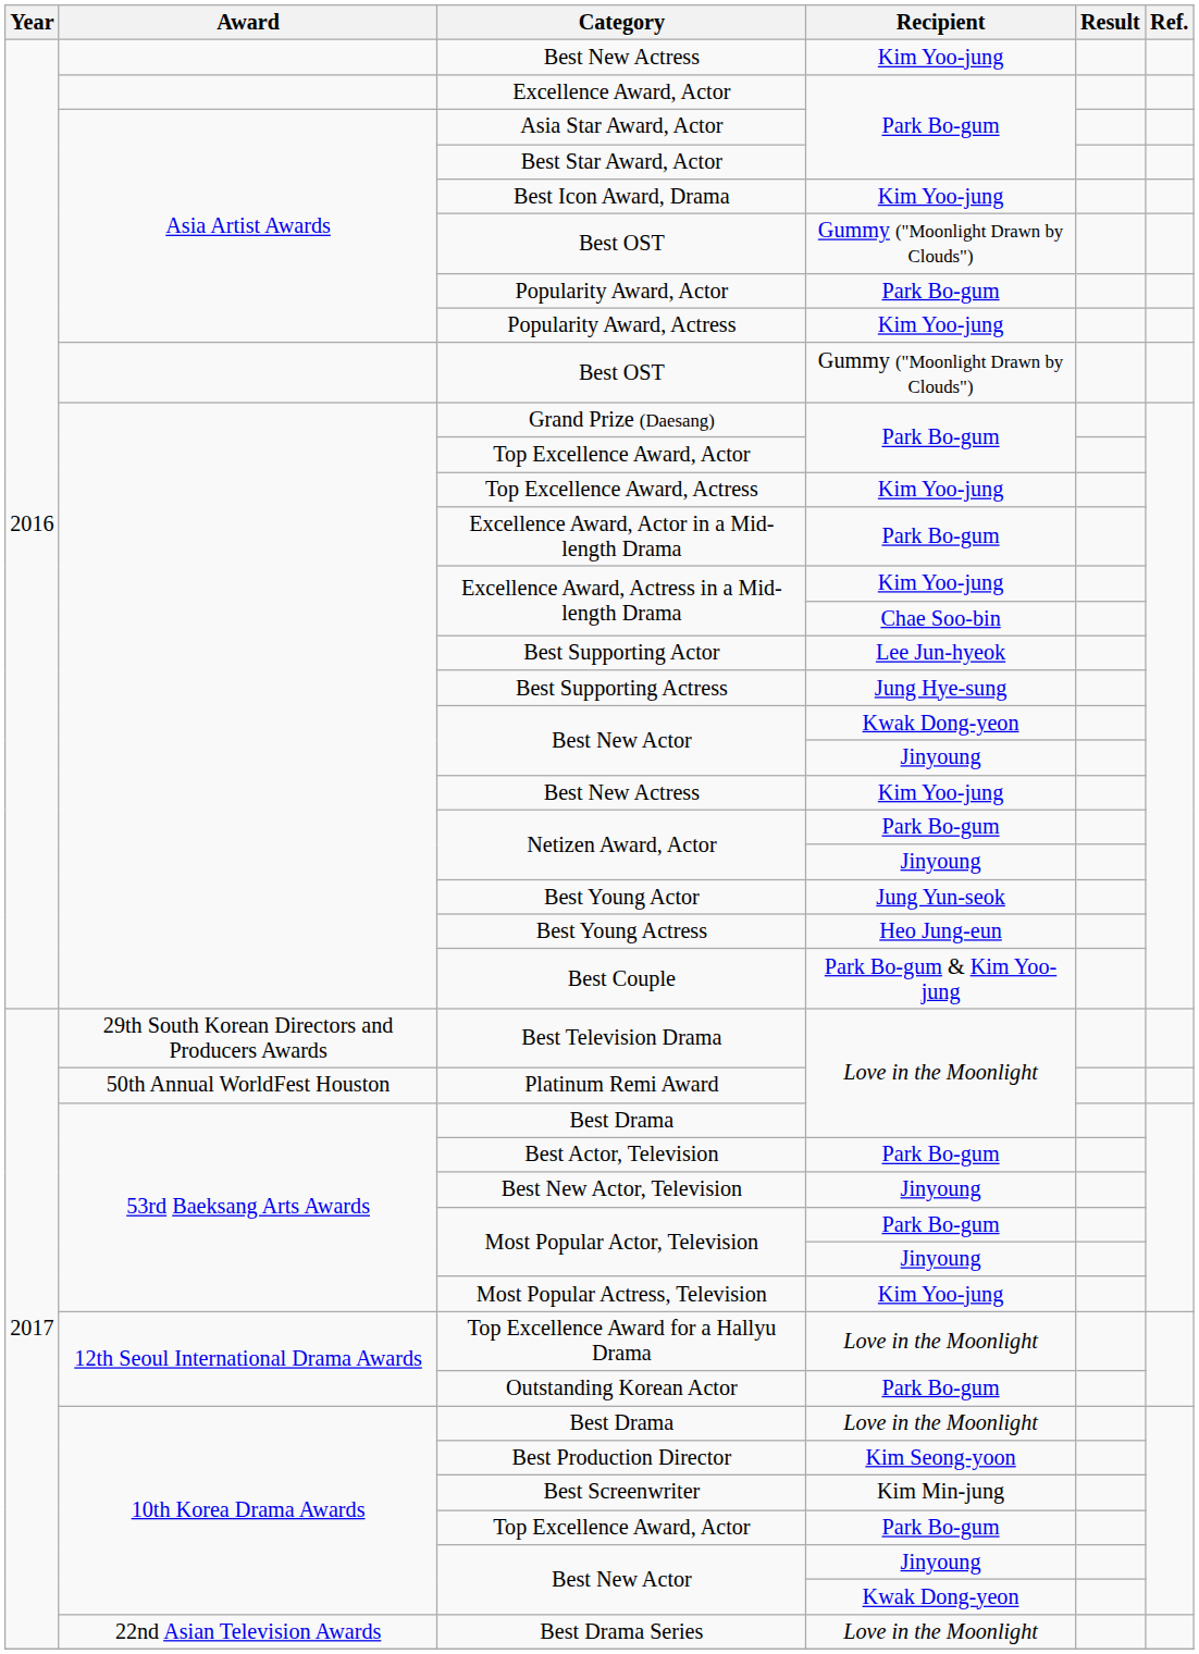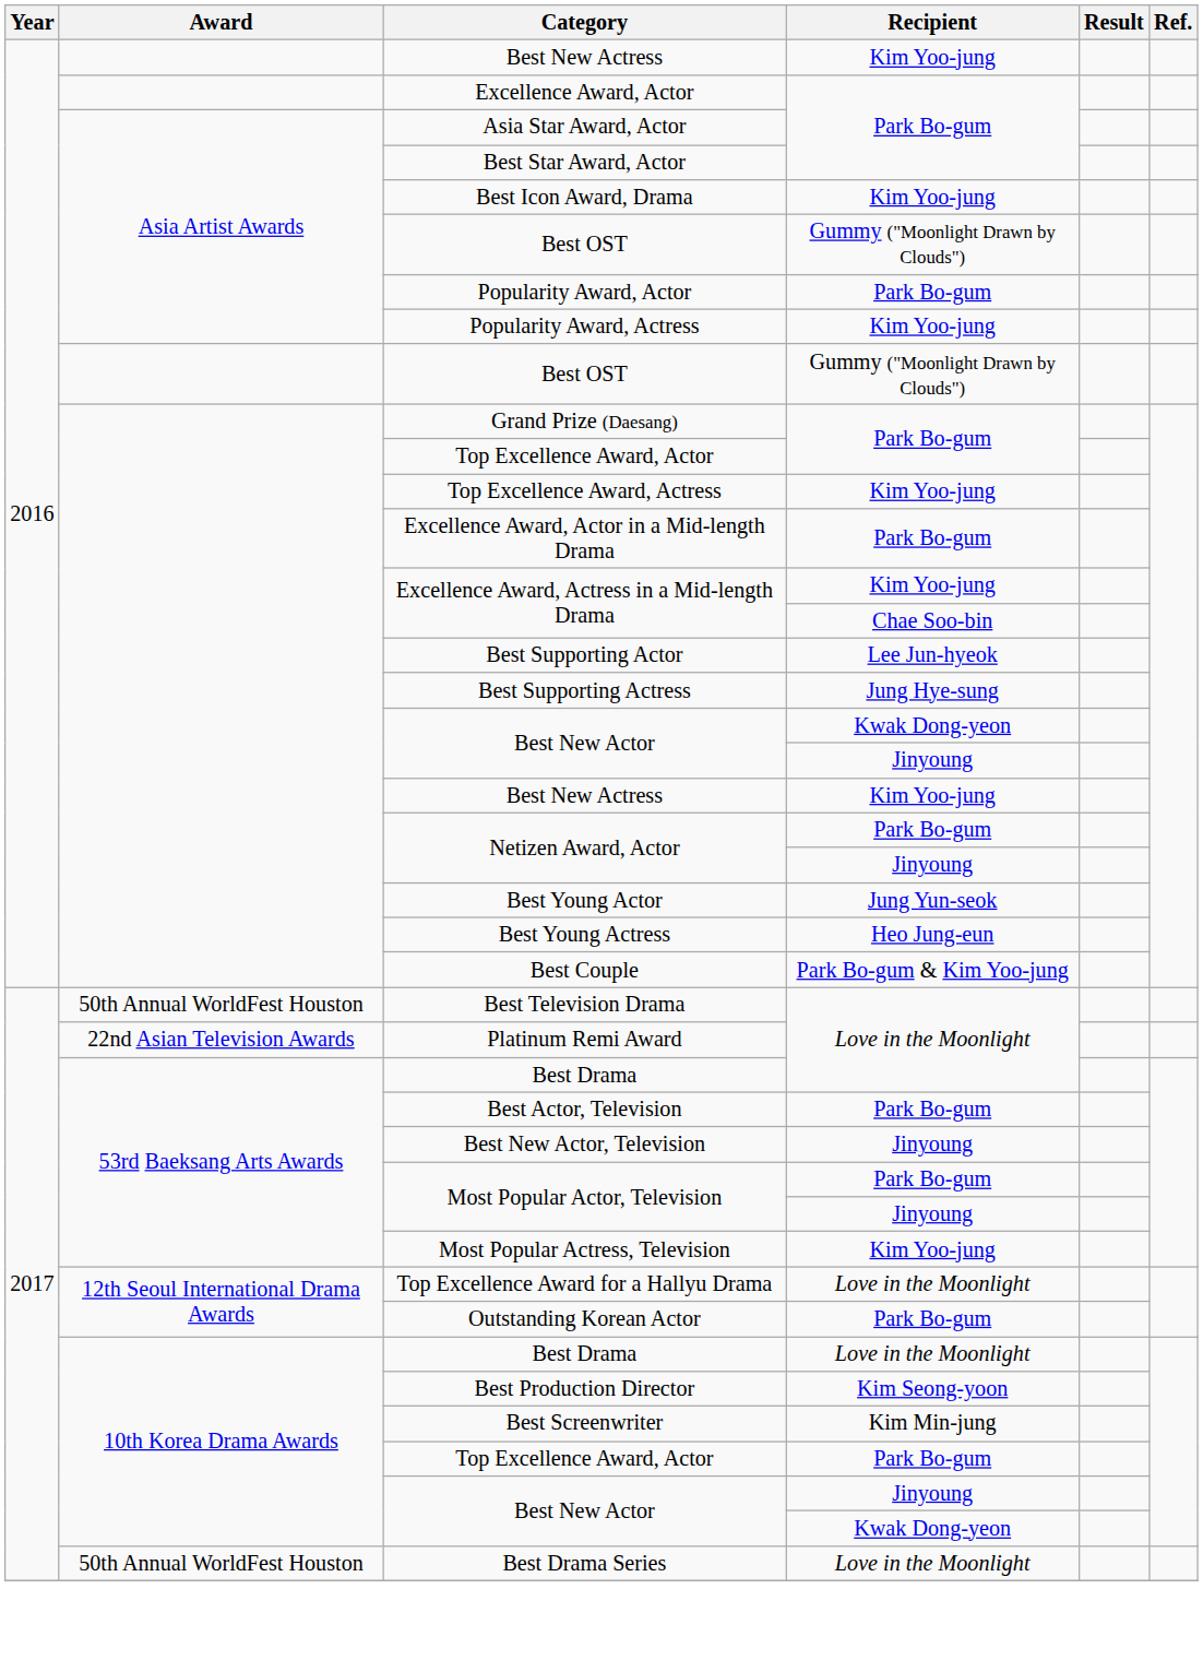Best Television Drama | Award: 29th South Korean Directors and Producers Awards -> 50th Annual WorldFest Houston
Platinum Remi Award | Award: 50th Annual WorldFest Houston -> 22nd Asian Television Awards
Best Drama Series | Award: 22nd Asian Television Awards -> 50th Annual WorldFest Houston
